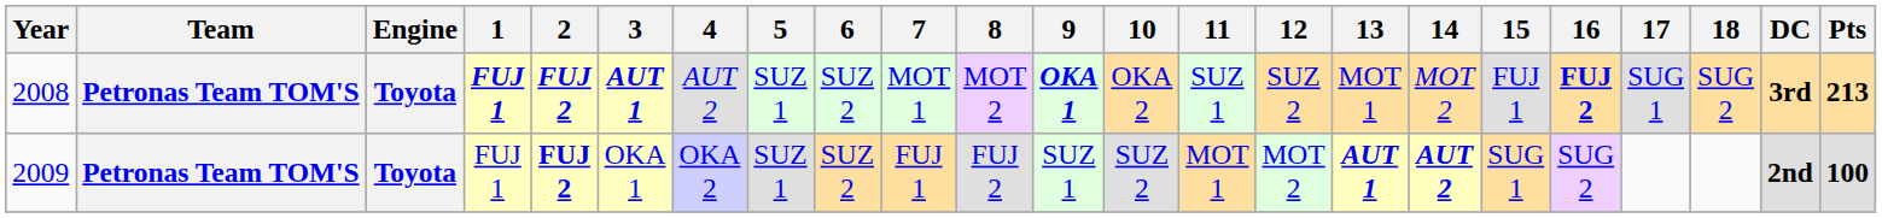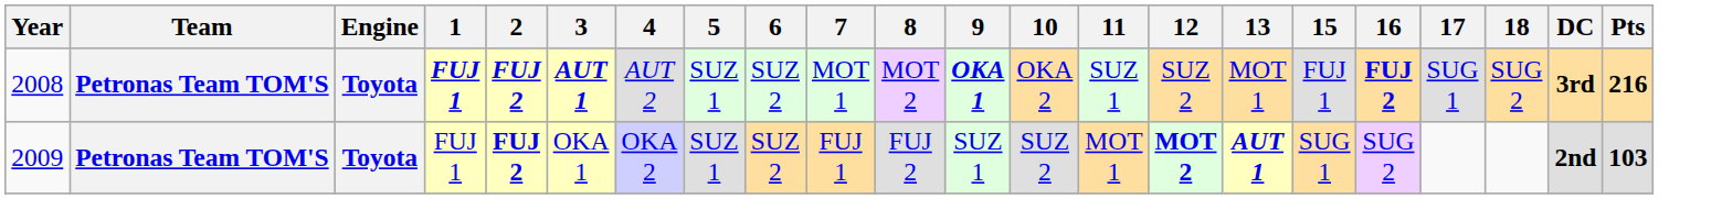- column: 14 | MOT 2 | AUT 2
2008 | Pts: 213 -> 216
2009 | 12: normal -> bold
2009 | Pts: 100 -> 103
